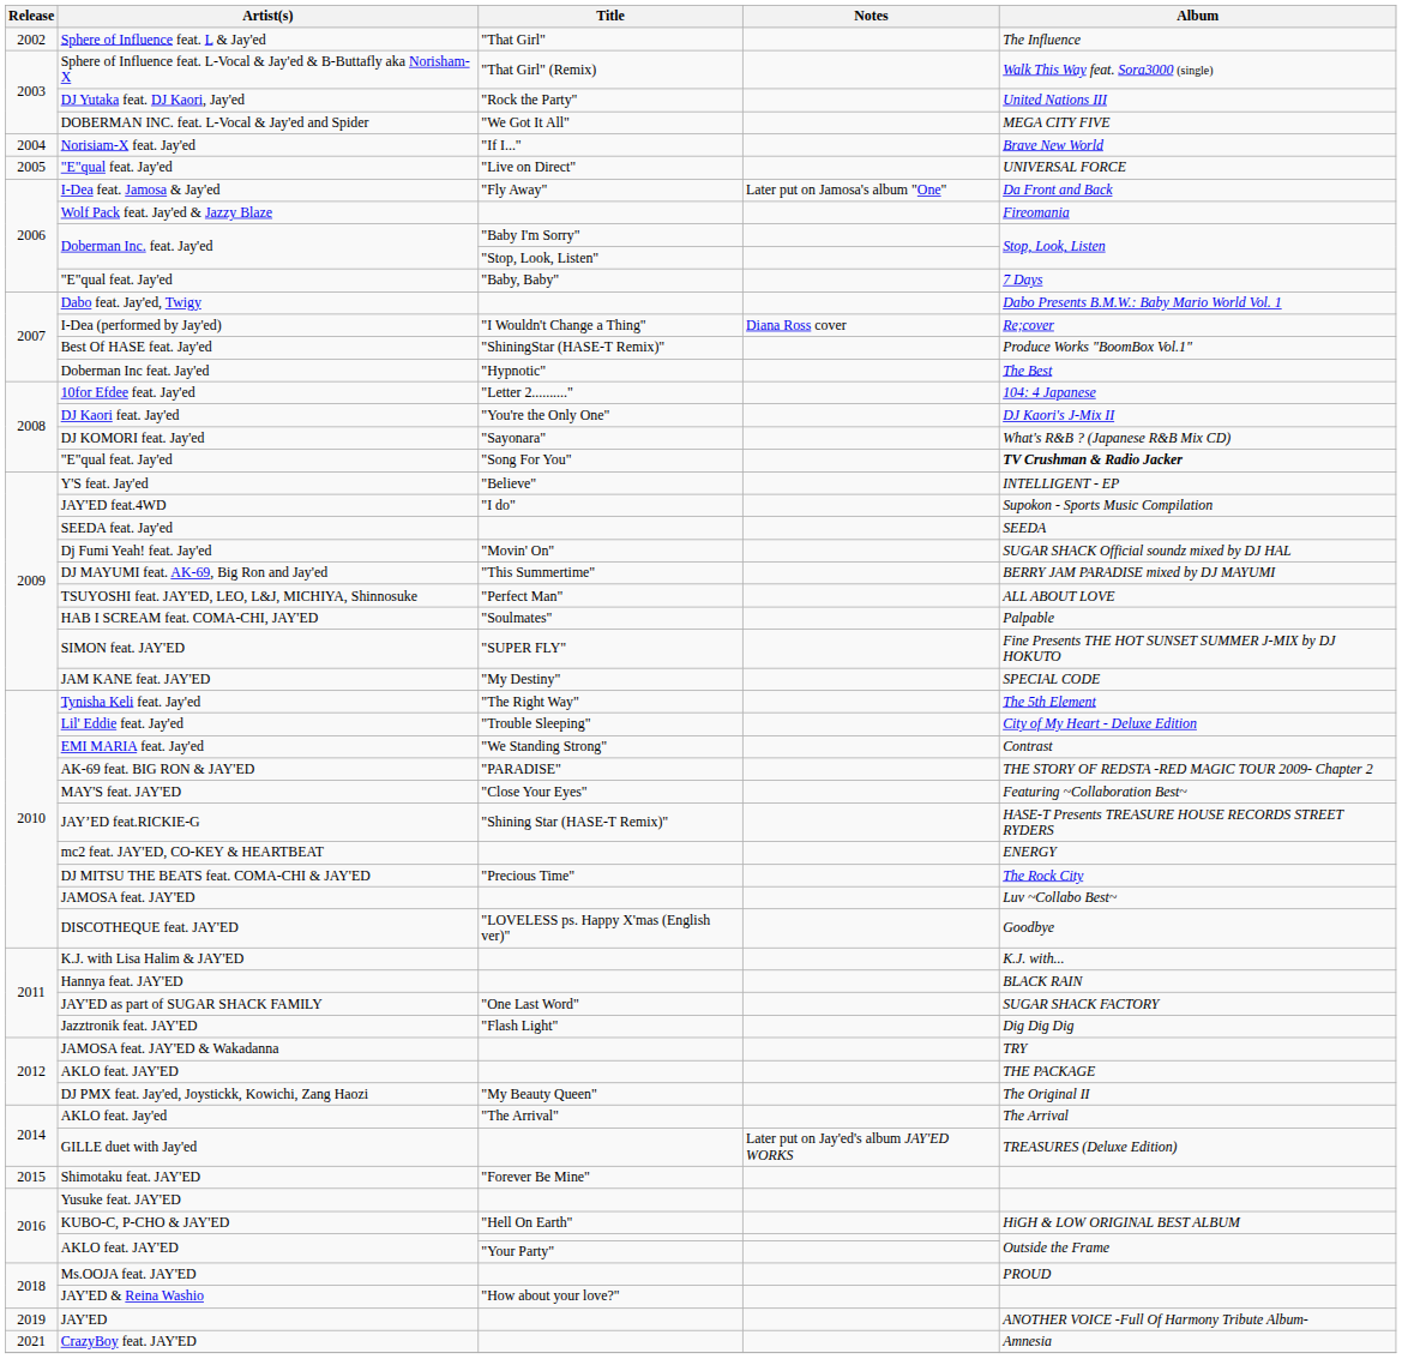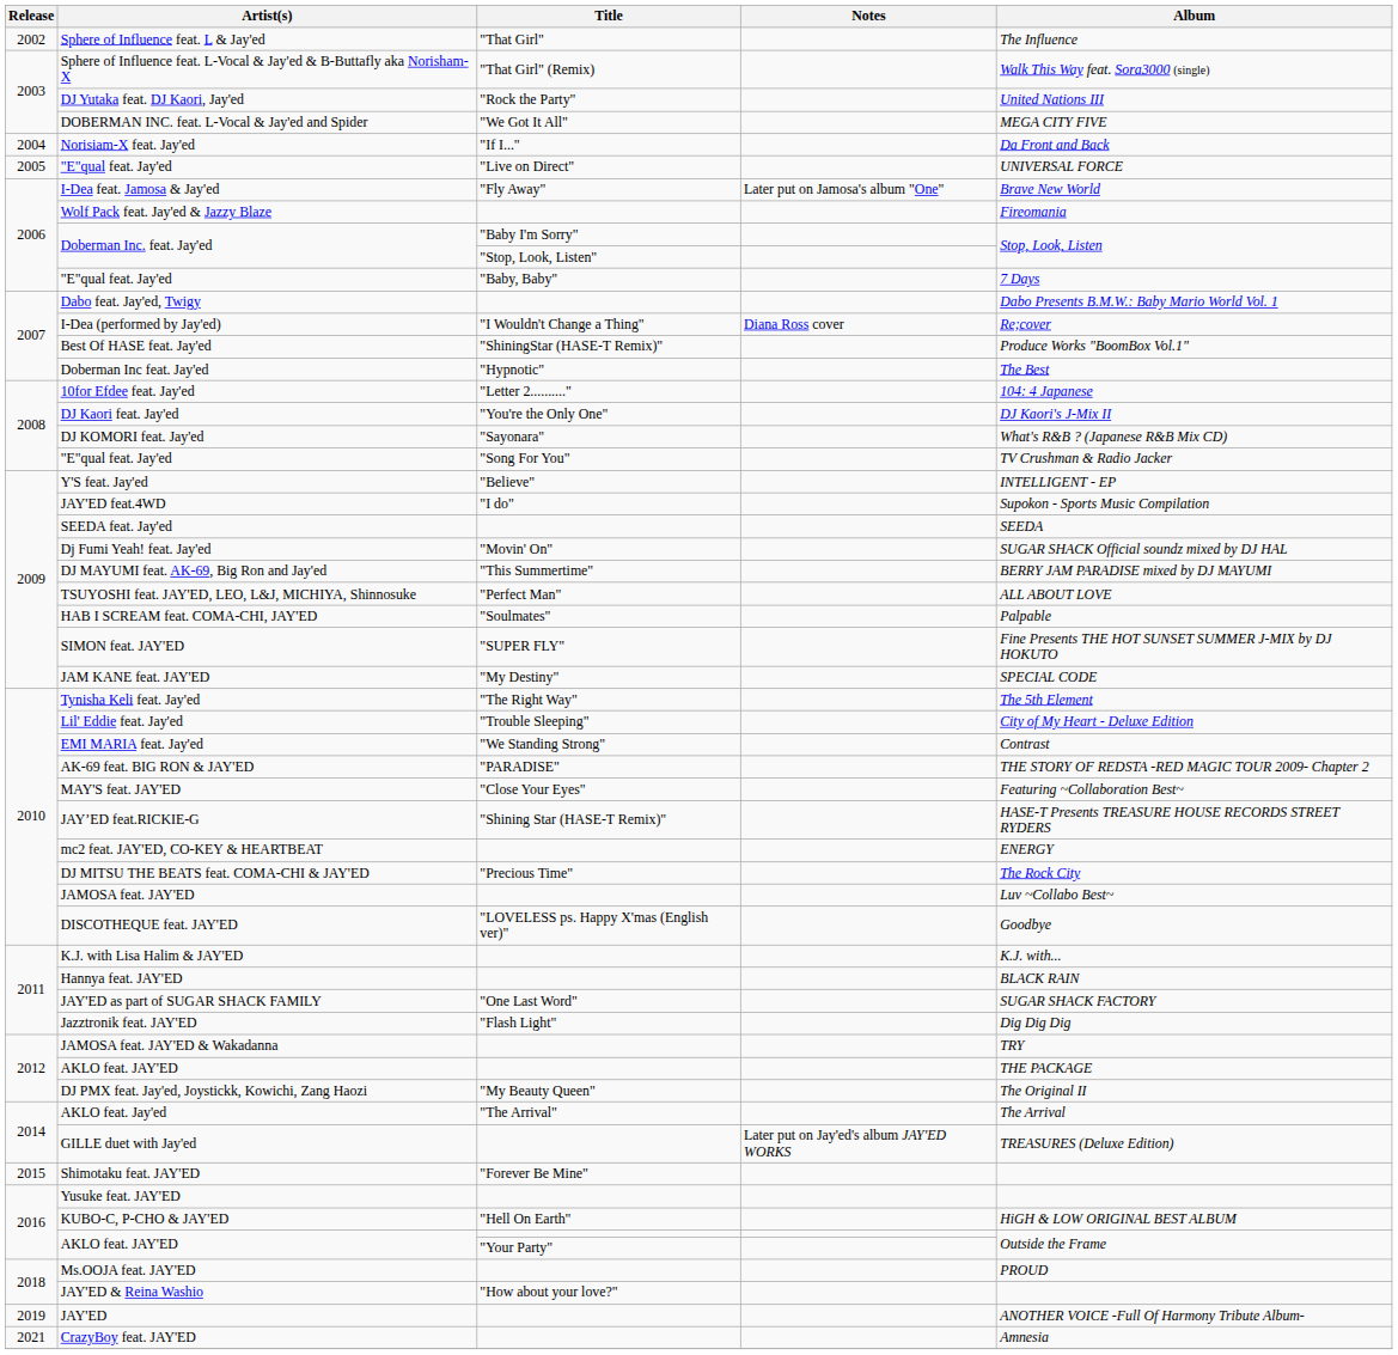Norisiam-X feat. Jay'ed | Album: Brave New World -> Da Front and Back
I-Dea feat. Jamosa & Jay'ed | Album: Da Front and Back -> Brave New World
"E"qual feat. Jay'ed / "Song For You" | Album: bold -> normal
